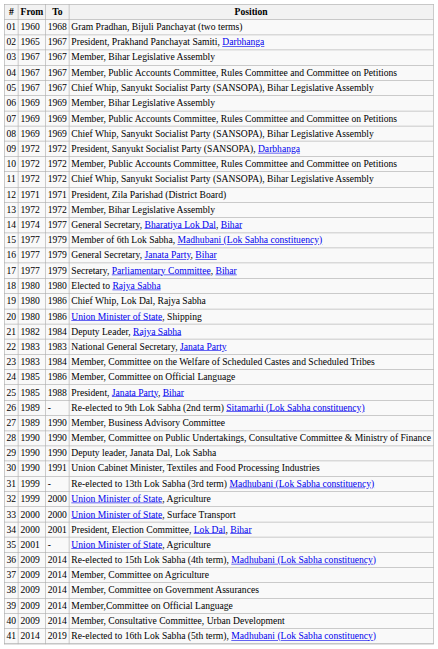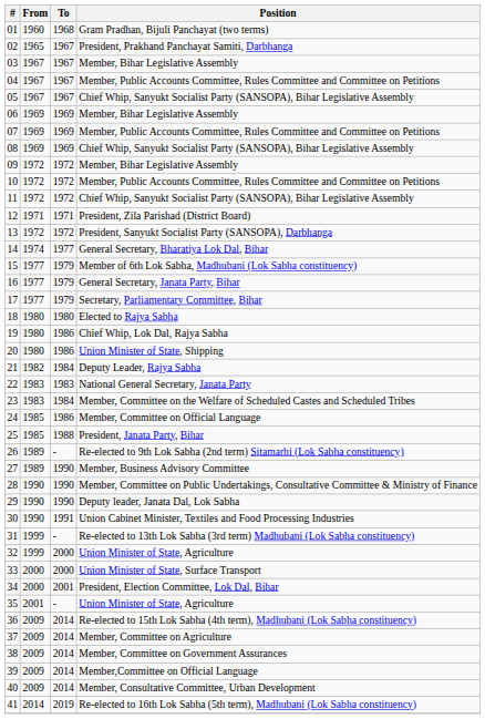09 | Position: President, Sanyukt Socialist Party (SANSOPA), Darbhanga -> Member, Bihar Legislative Assembly
13 | Position: Member, Bihar Legislative Assembly -> President, Sanyukt Socialist Party (SANSOPA), Darbhanga
